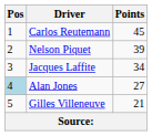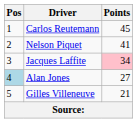Nelson Piquet | Points: 39 -> 41
Jacques Laffite | Points: no background -> pink background
